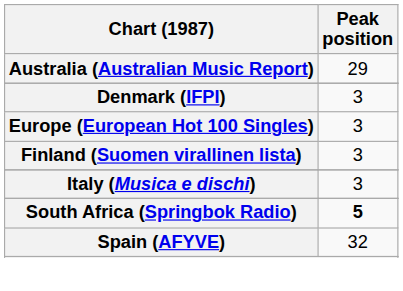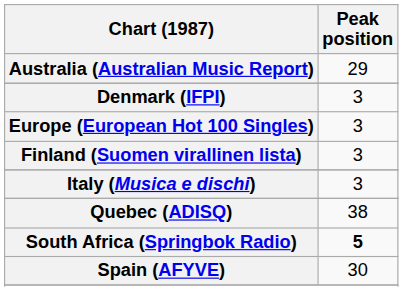+ row: Quebec (ADISQ) | 38
Spain (AFYVE) | Peak position: 32 -> 30
